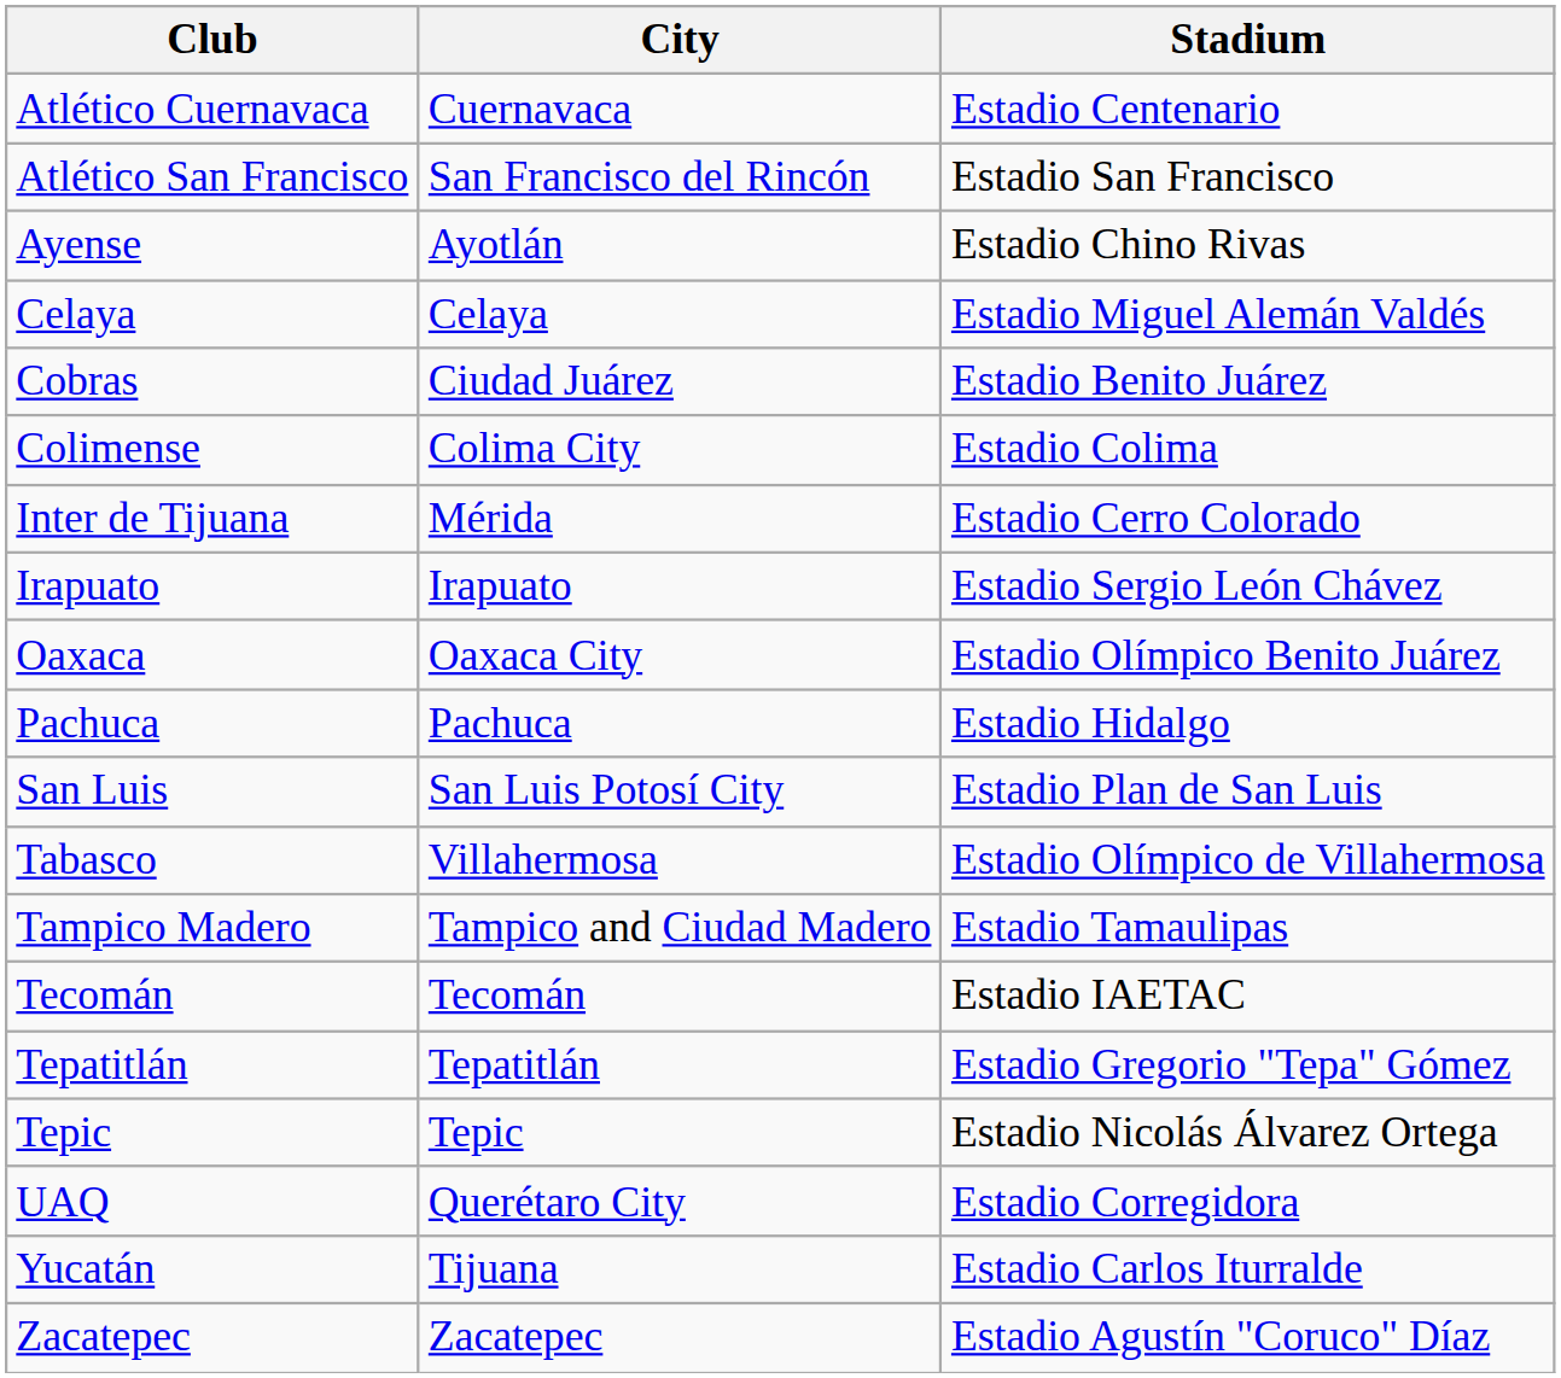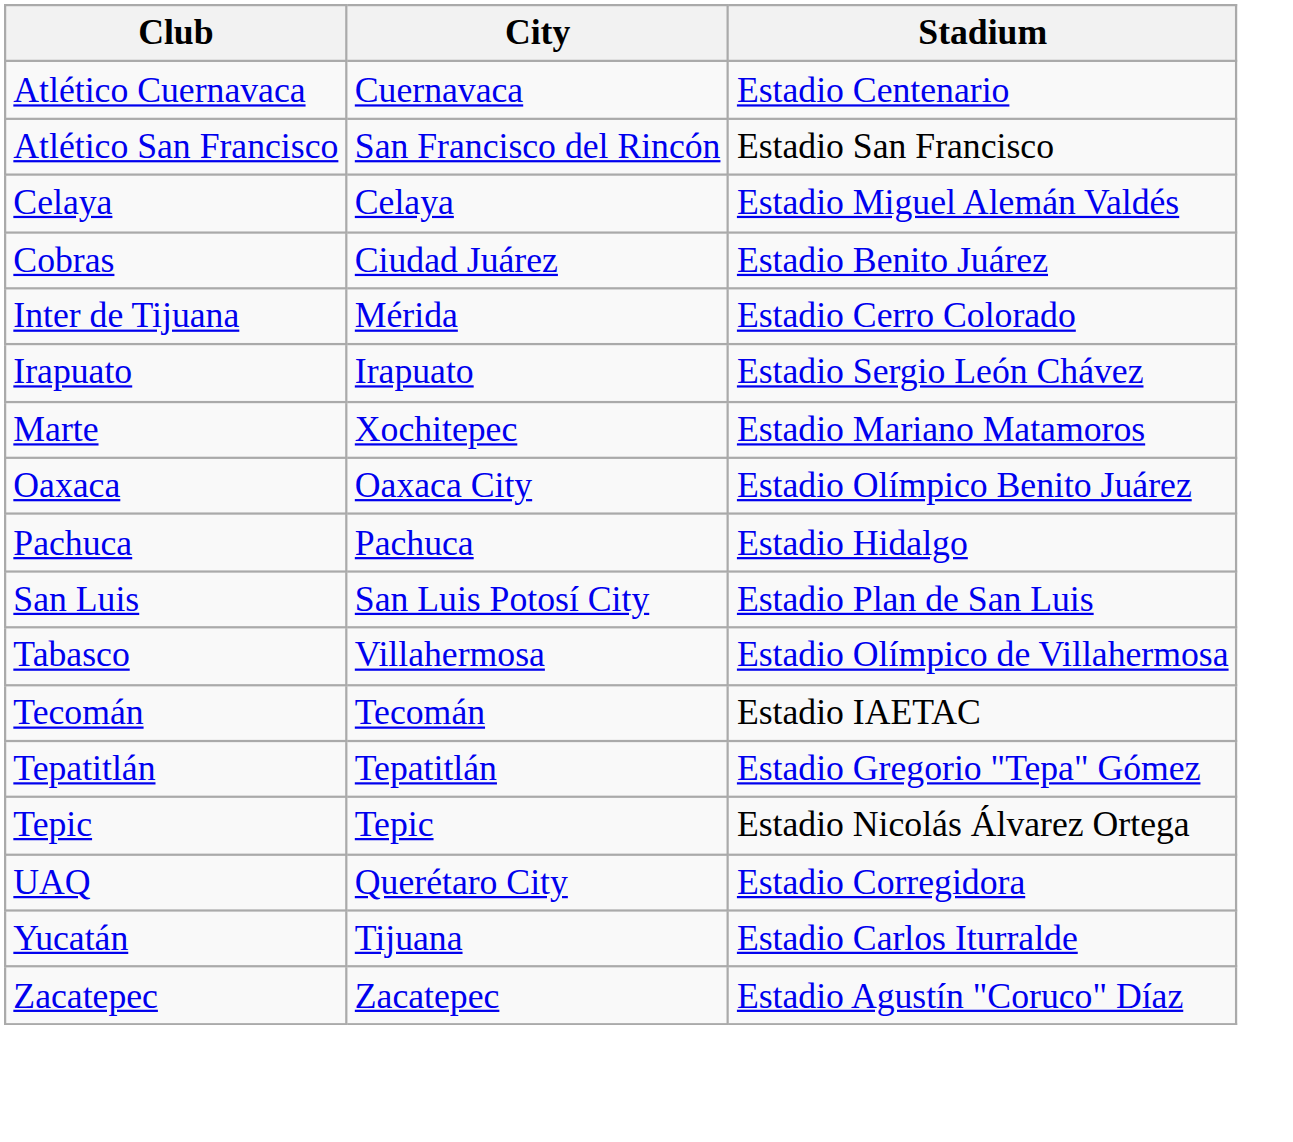- row: Ayense | Ayotlán | Estadio Chino Rivas
- row: Colimense | Colima City | Estadio Colima
+ row: Marte | Xochitepec | Estadio Mariano Matamoros
- row: Tampico Madero | Tampico and Ciudad Madero | Estadio Tamaulipas
